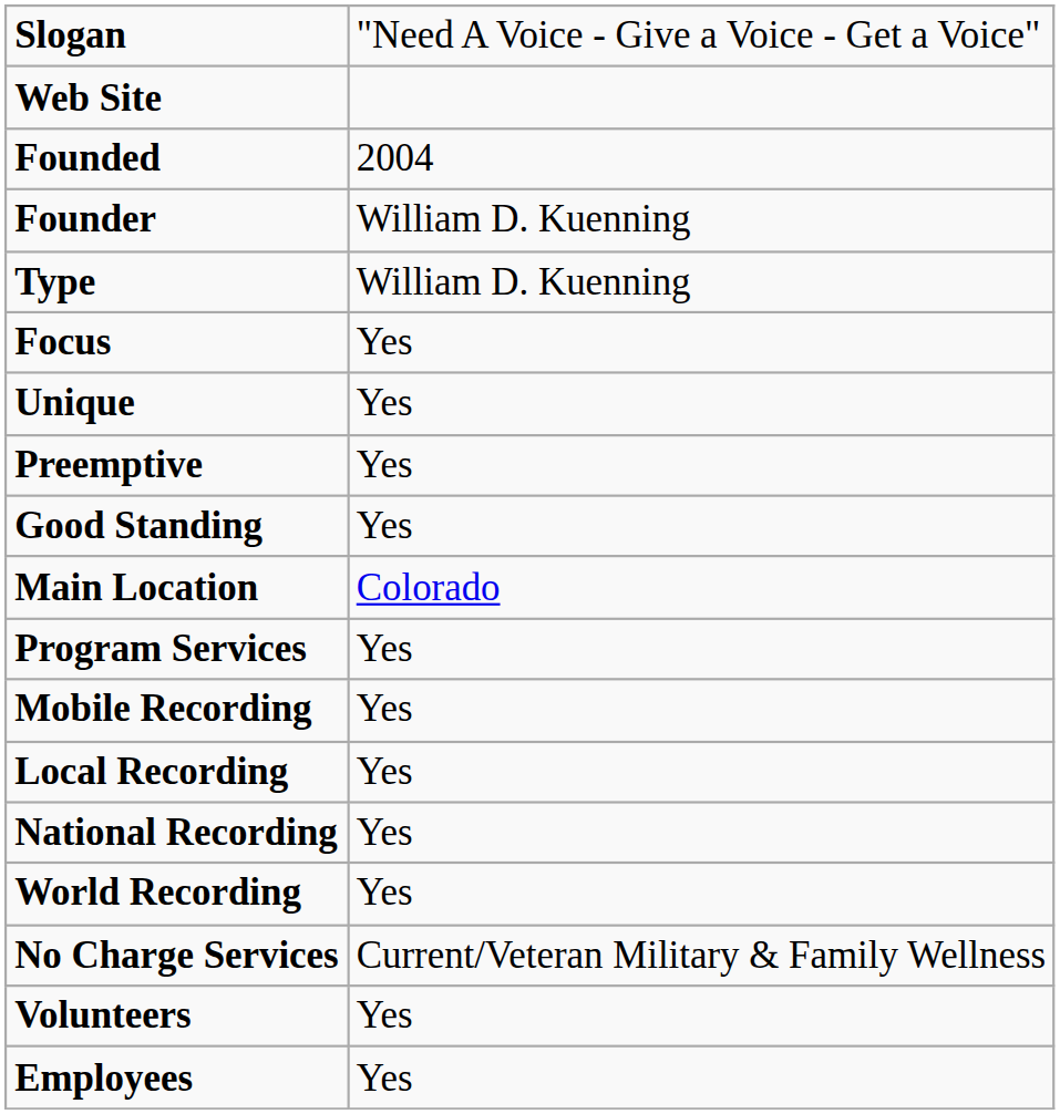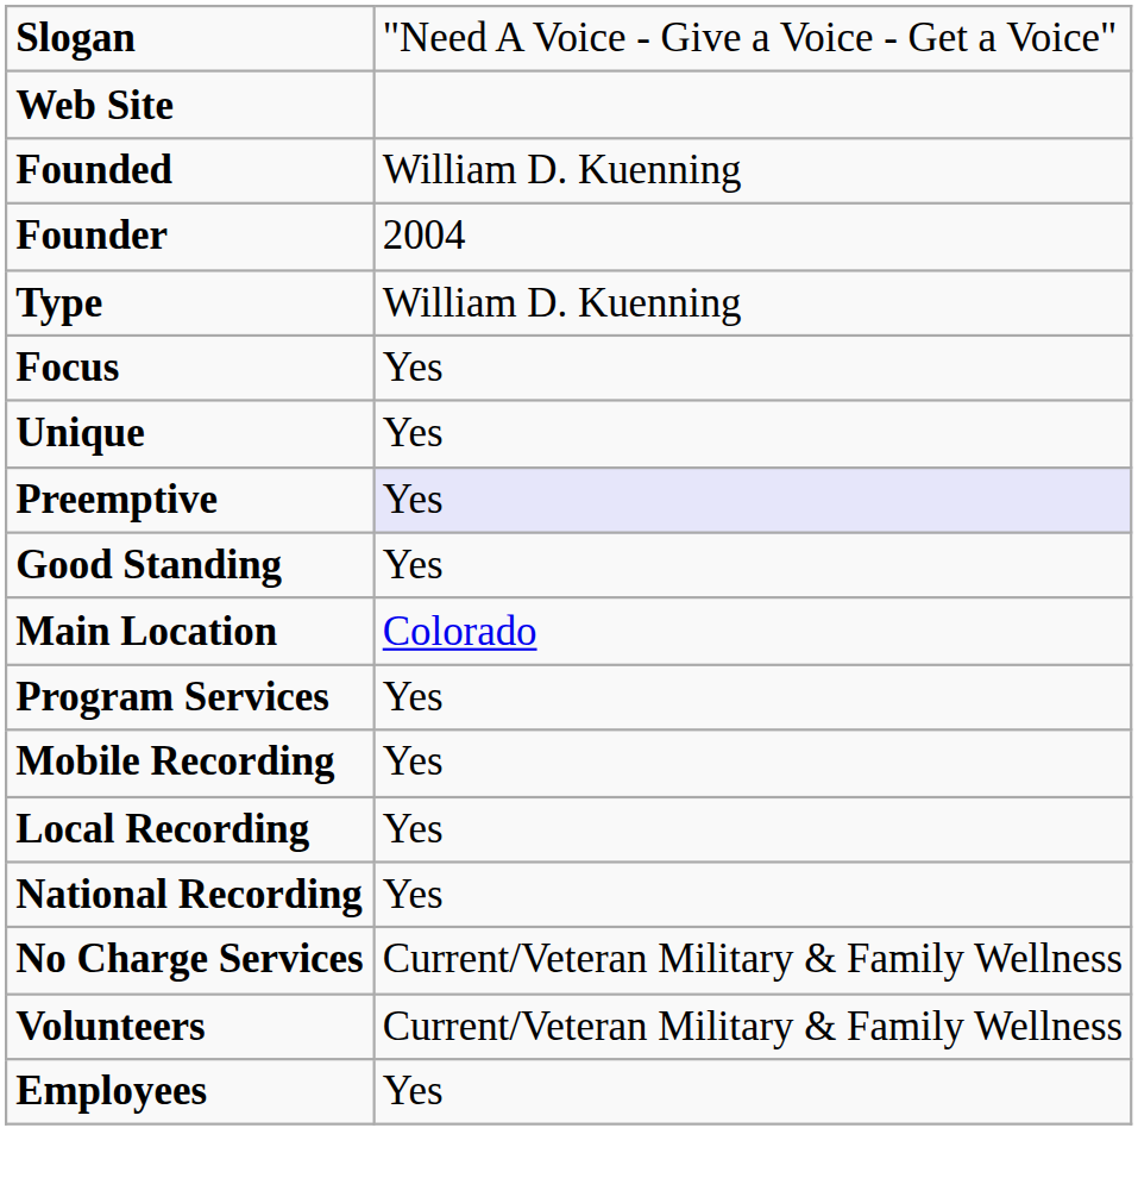Founded | column 2: 2004 -> William D. Kuenning
Founder | column 2: William D. Kuenning -> 2004
Preemptive | column 2: no background -> lavender background
- row: World Recording | Yes
Volunteers | column 2: Yes -> Current/Veteran Military & Family Wellness
